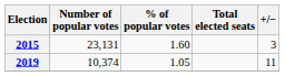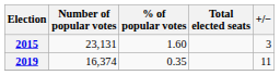2019 | Number of popular votes: 10,374 -> 16,374
2019 | % of popular votes: 1.05 -> 0.35
